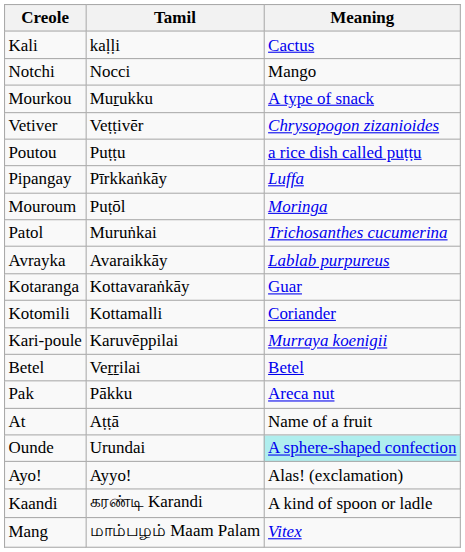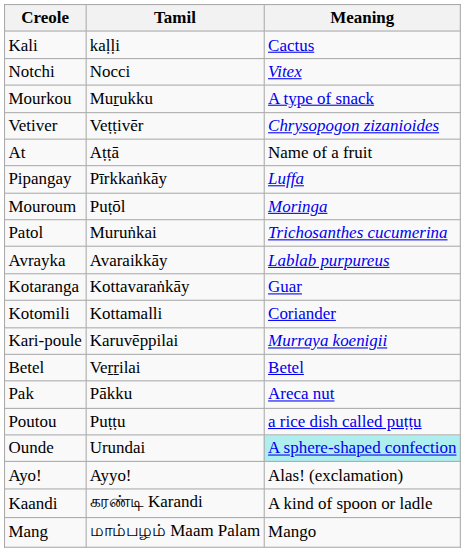Notchi | Meaning: Mango -> Vitex
rows swapped: At <-> Poutou
Mang | Meaning: Vitex -> Mango
